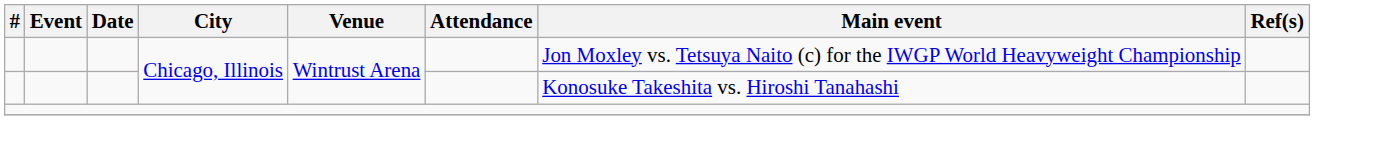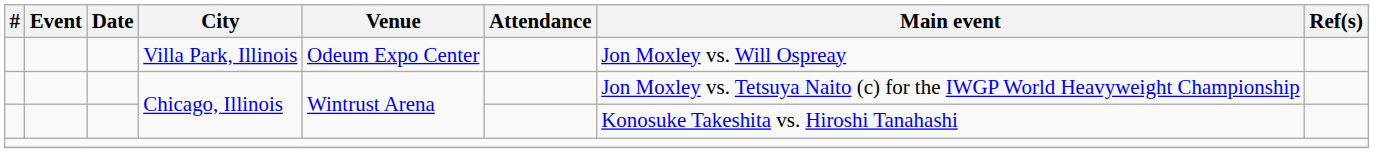+ row: Villa Park, Illinois | Odeum Expo Center | Jon Moxley vs. Will Ospreay
